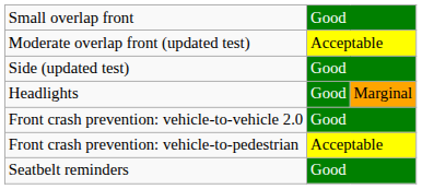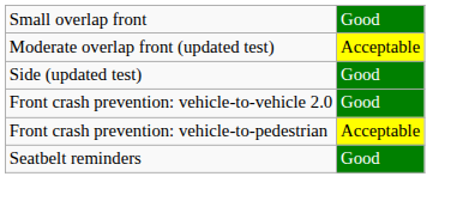- row: Headlights | Good | Marginal
